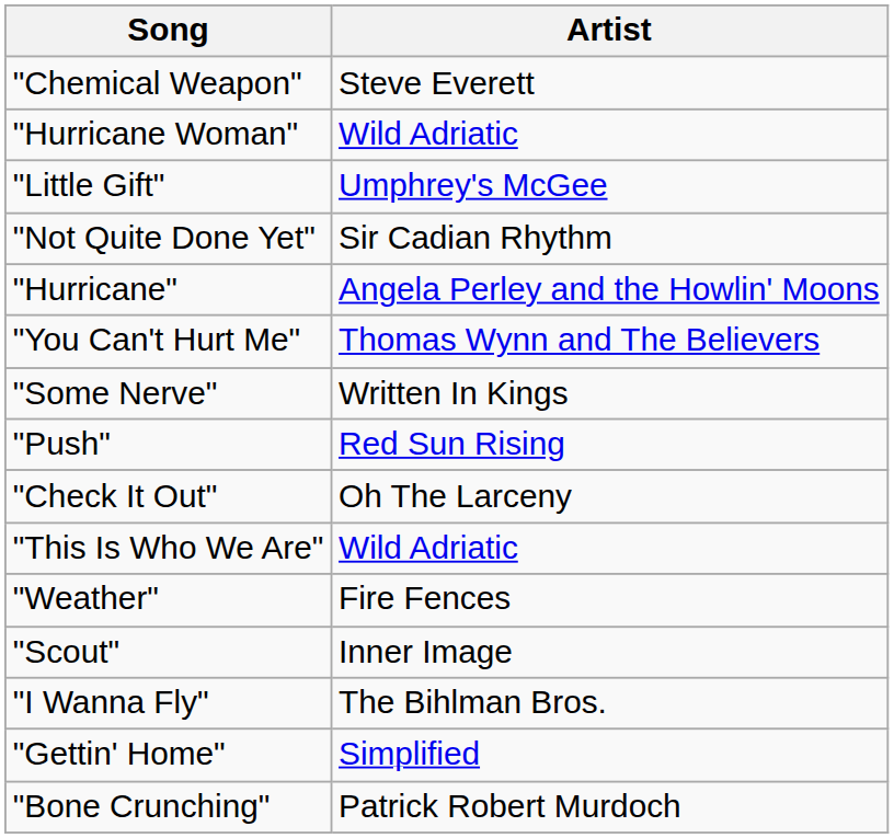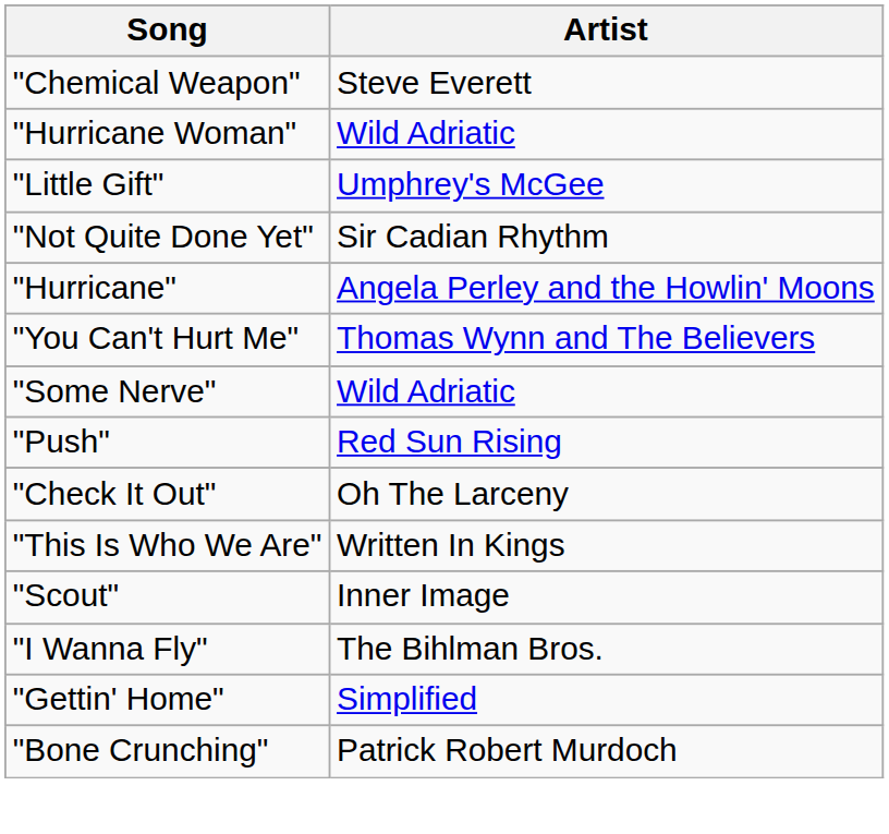"Some Nerve" | Artist: Written In Kings -> Wild Adriatic
"This Is Who We Are" | Artist: Wild Adriatic -> Written In Kings
- row: "Weather" | Fire Fences
